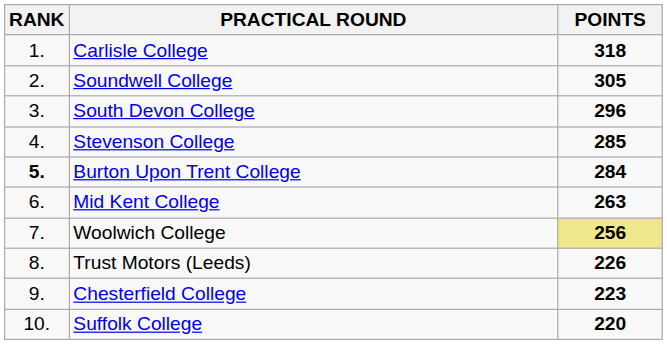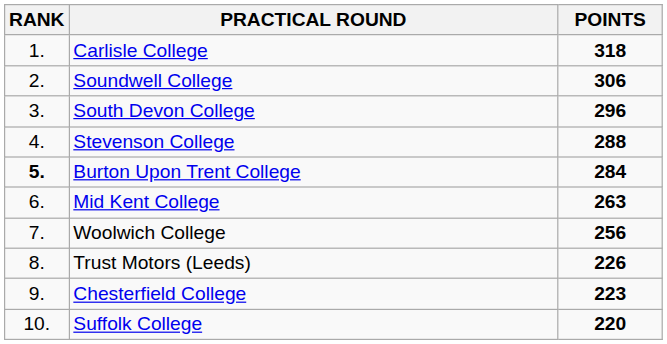Soundwell College | POINTS: 305 -> 306
Stevenson College | POINTS: 285 -> 288
Woolwich College | POINTS: khaki background -> no background
